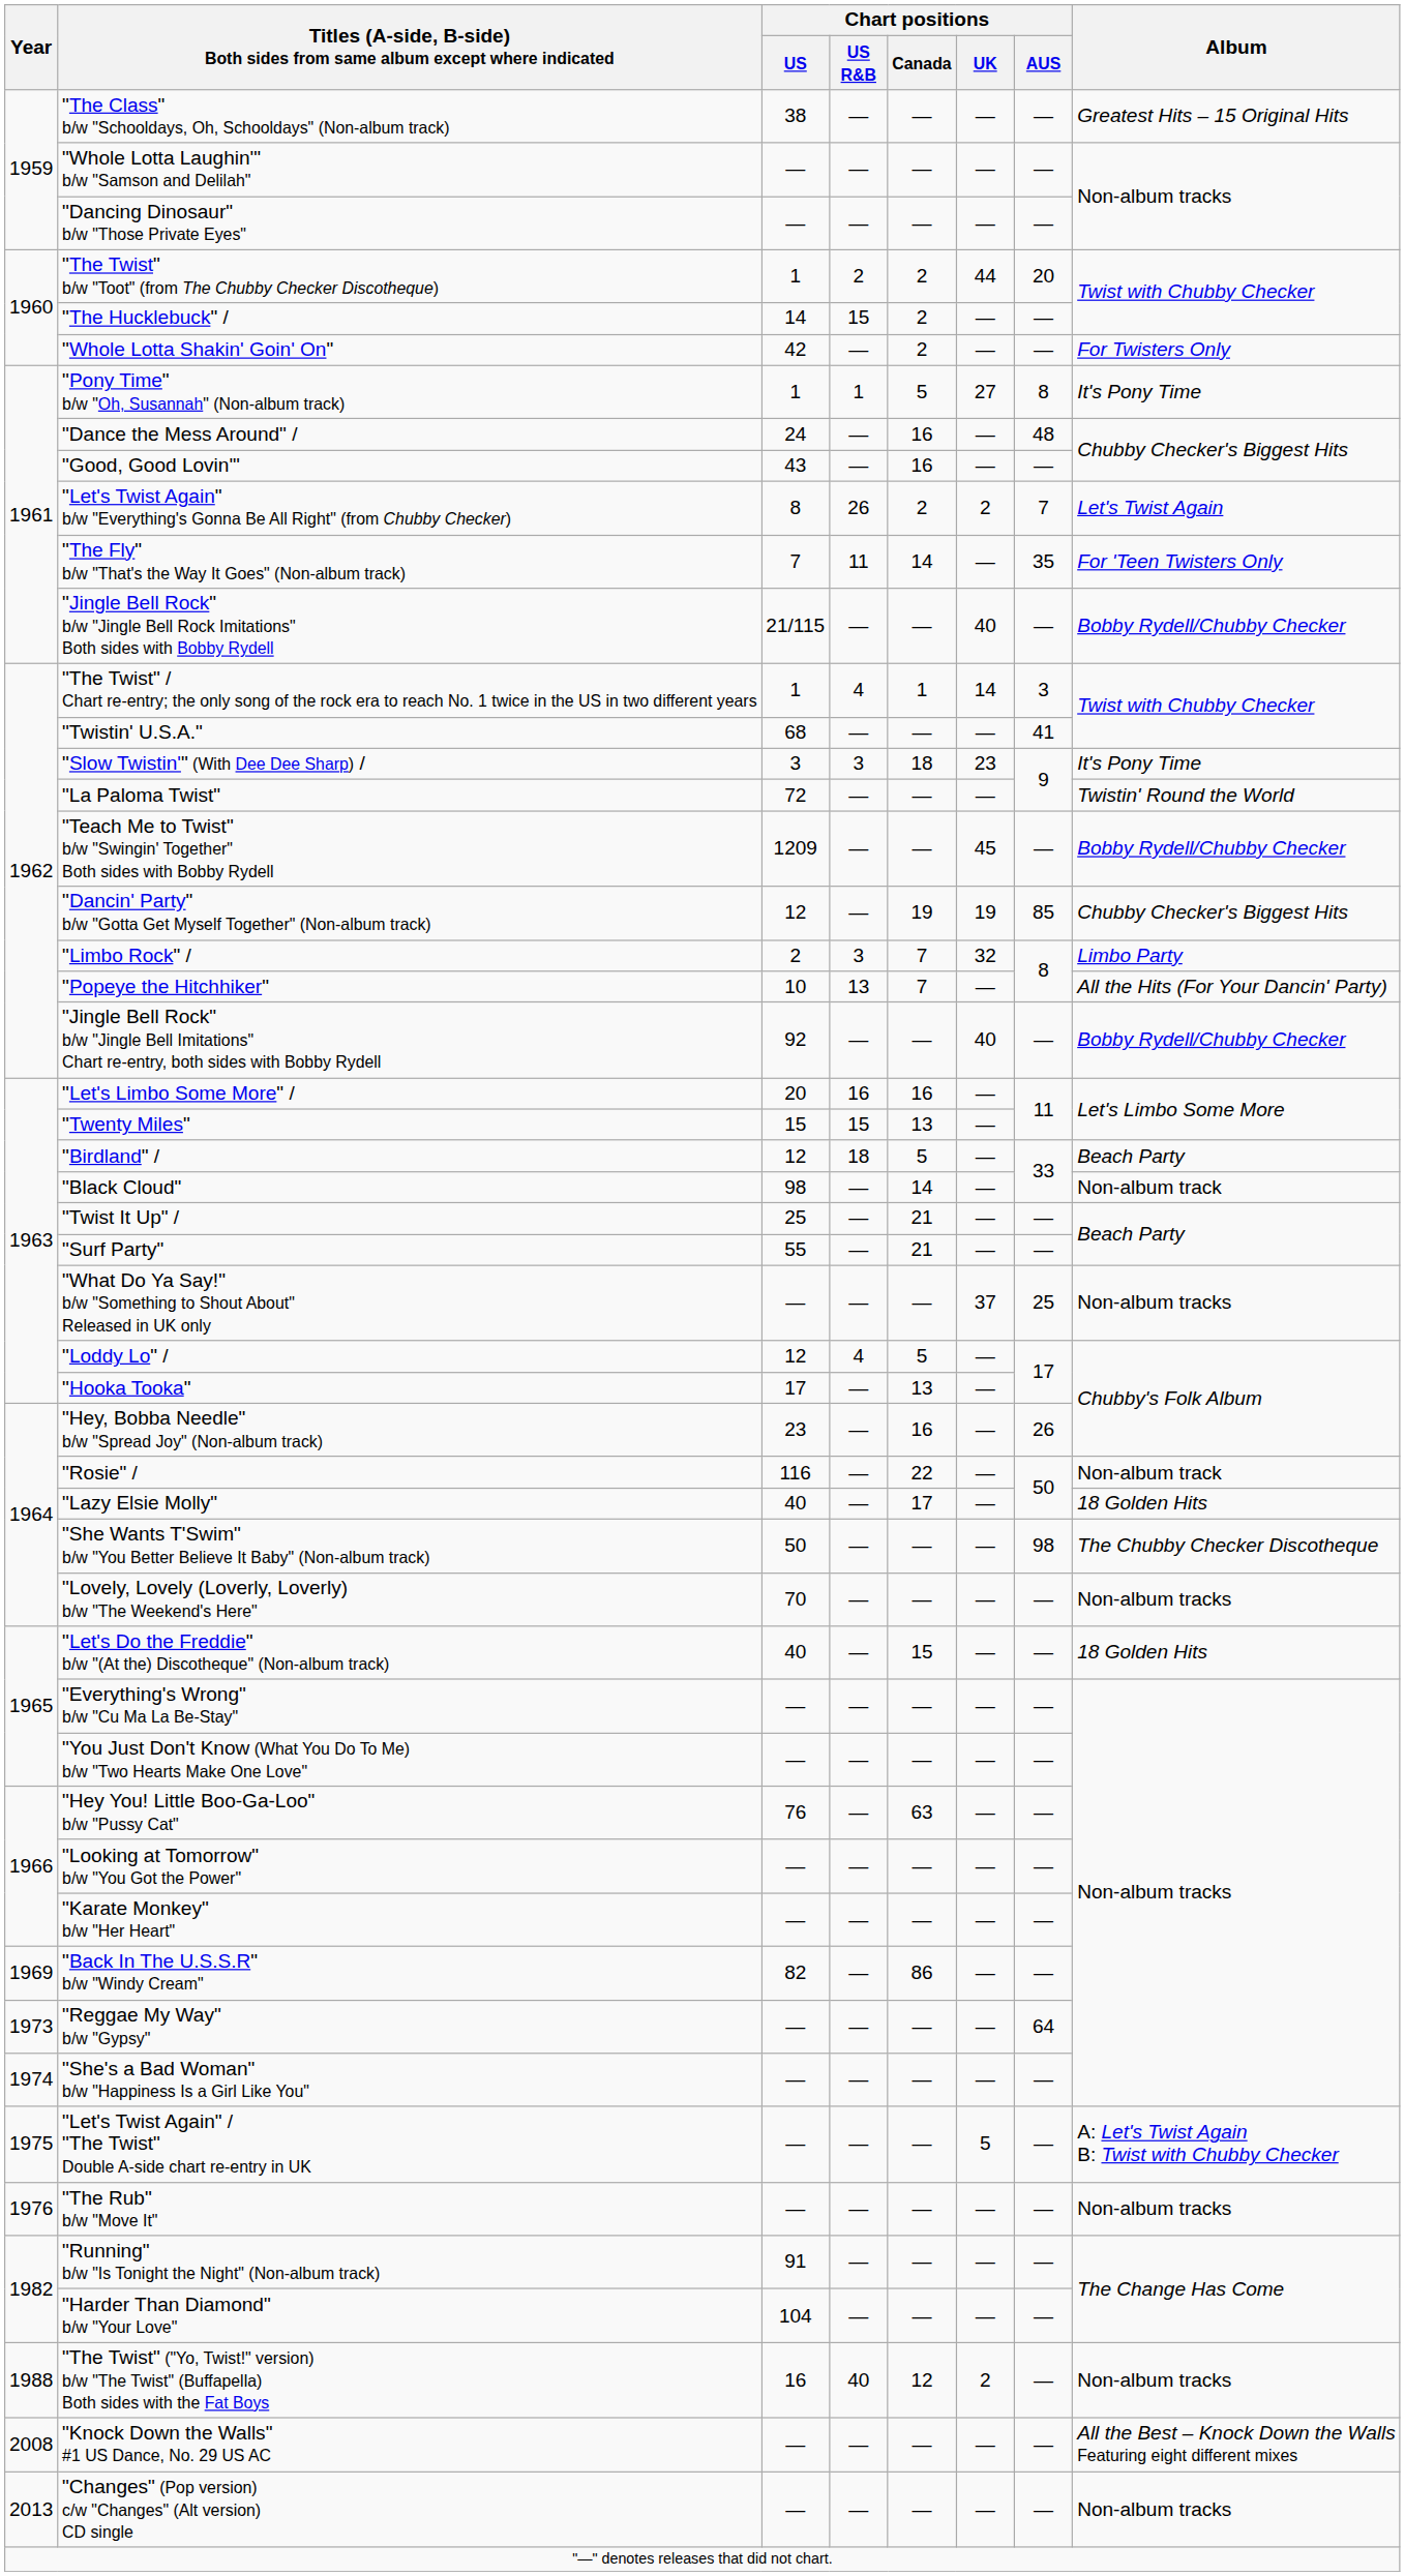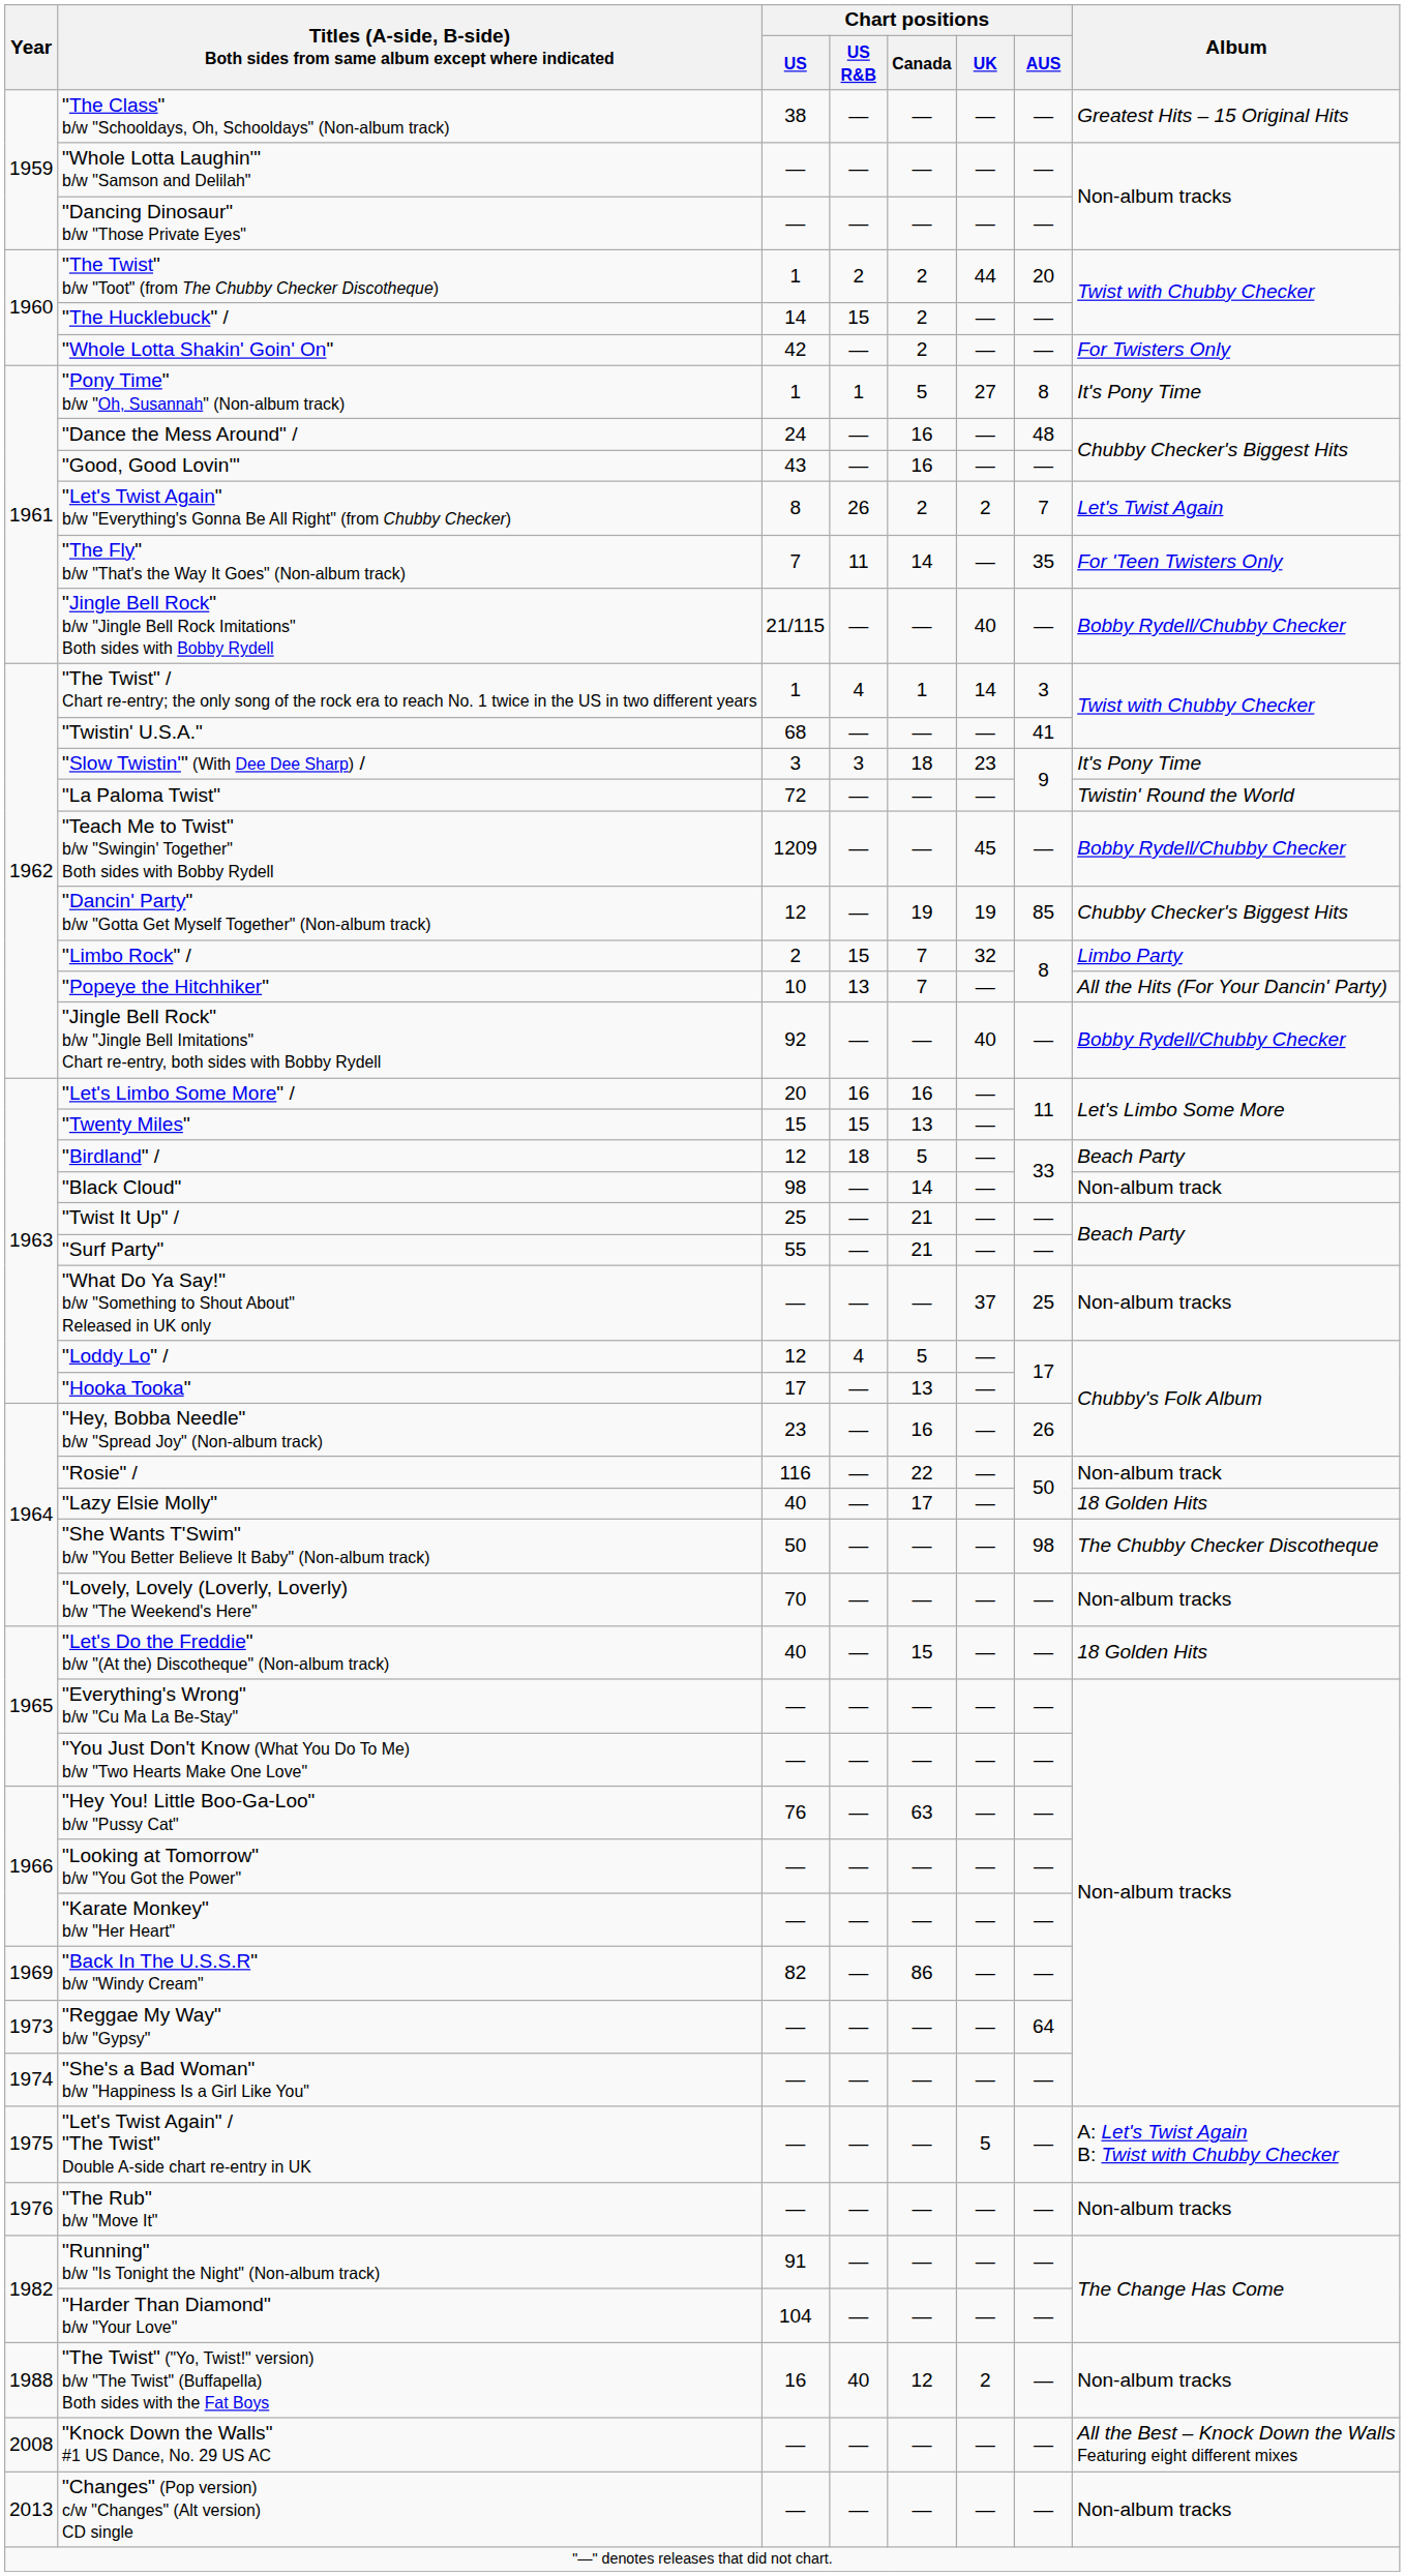"Limbo Rock" / | Chart positions / US R&B: 3 -> 15
